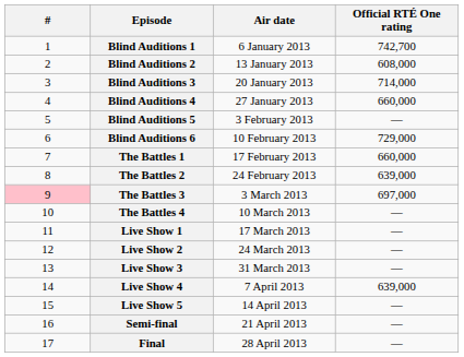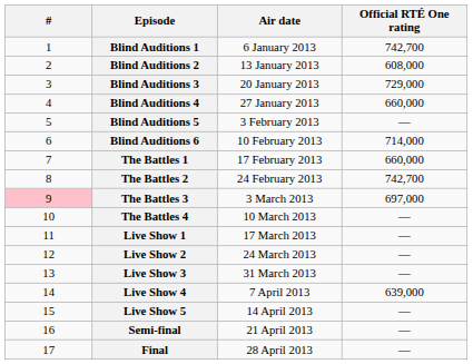Blind Auditions 3 | Official RTÉ One rating: 714,000 -> 729,000
Blind Auditions 6 | Official RTÉ One rating: 729,000 -> 714,000
The Battles 2 | Official RTÉ One rating: 639,000 -> 742,700
